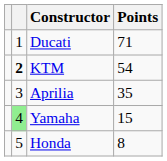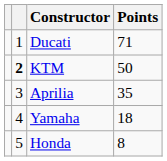KTM | Points: 54 -> 50
Yamaha | column 2: lightgreen background -> no background
Yamaha | Points: 15 -> 18
